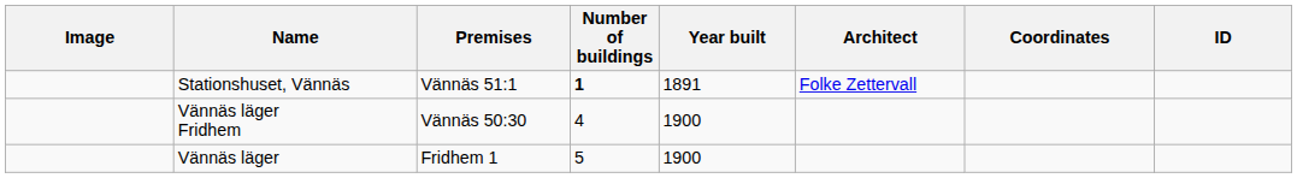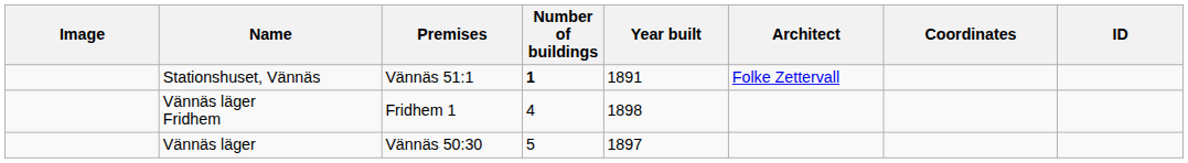Vännäs läger Fridhem | Premises: Vännäs 50:30 -> Fridhem 1
Vännäs läger Fridhem | Year built: 1900 -> 1898
Vännäs läger | Premises: Fridhem 1 -> Vännäs 50:30
Vännäs läger | Year built: 1900 -> 1897
